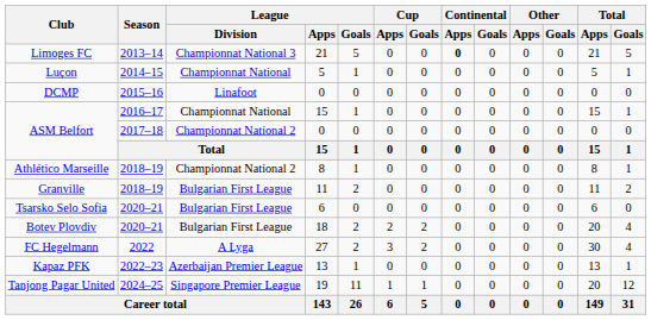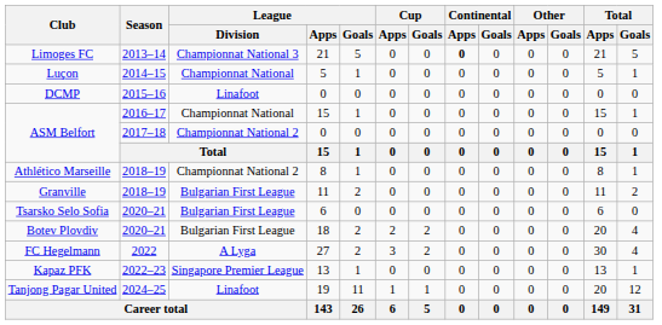Kapaz PFK | League / Division: Azerbaijan Premier League -> Singapore Premier League
Tanjong Pagar United | League / Division: Singapore Premier League -> Linafoot
